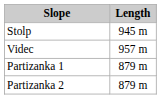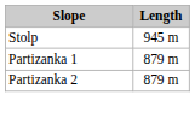- row: Videc | 957 m
